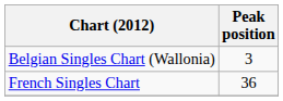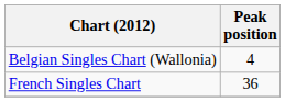Belgian Singles Chart (Wallonia) | Peak position: 3 -> 4
